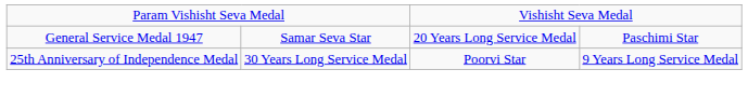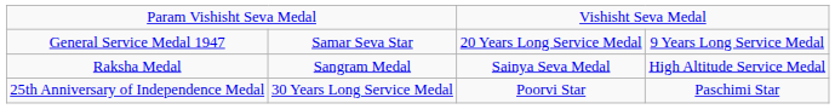General Service Medal 1947 | column 4: Paschimi Star -> 9 Years Long Service Medal
+ row: Raksha Medal | Sangram Medal | Sainya Seva Medal | High Altitude Service Medal
25th Anniversary of Independence Medal | column 4: 9 Years Long Service Medal -> Paschimi Star
